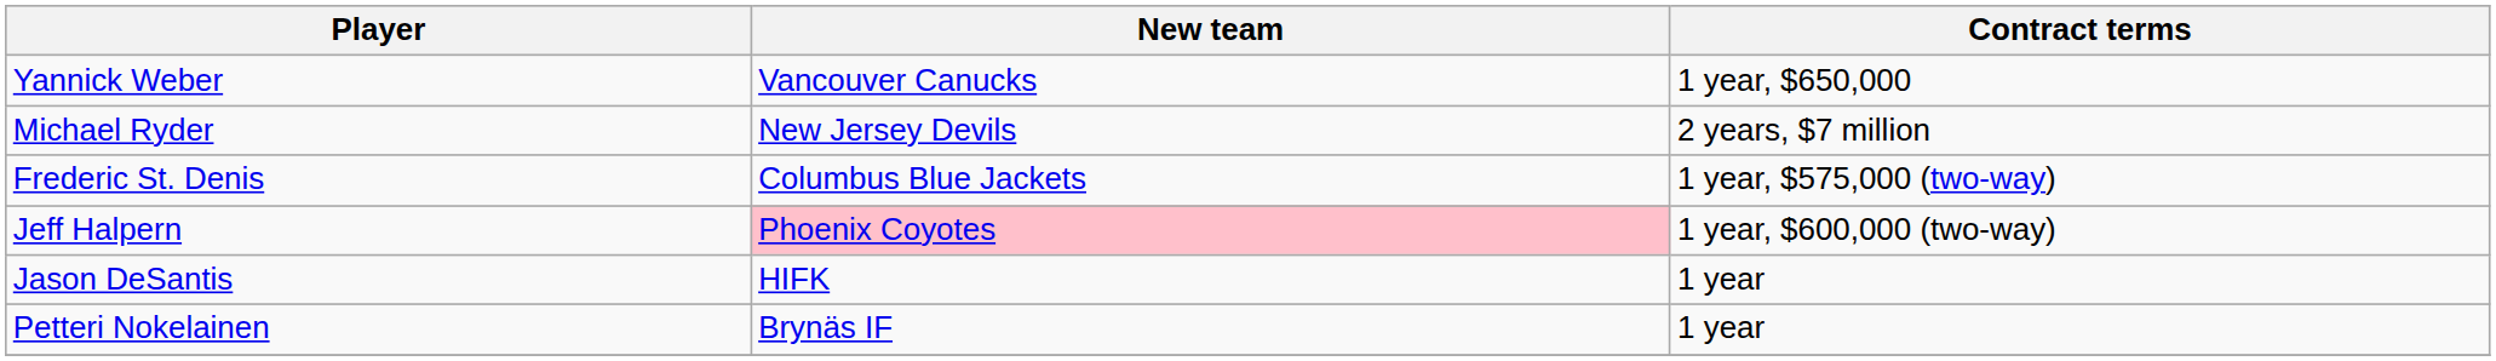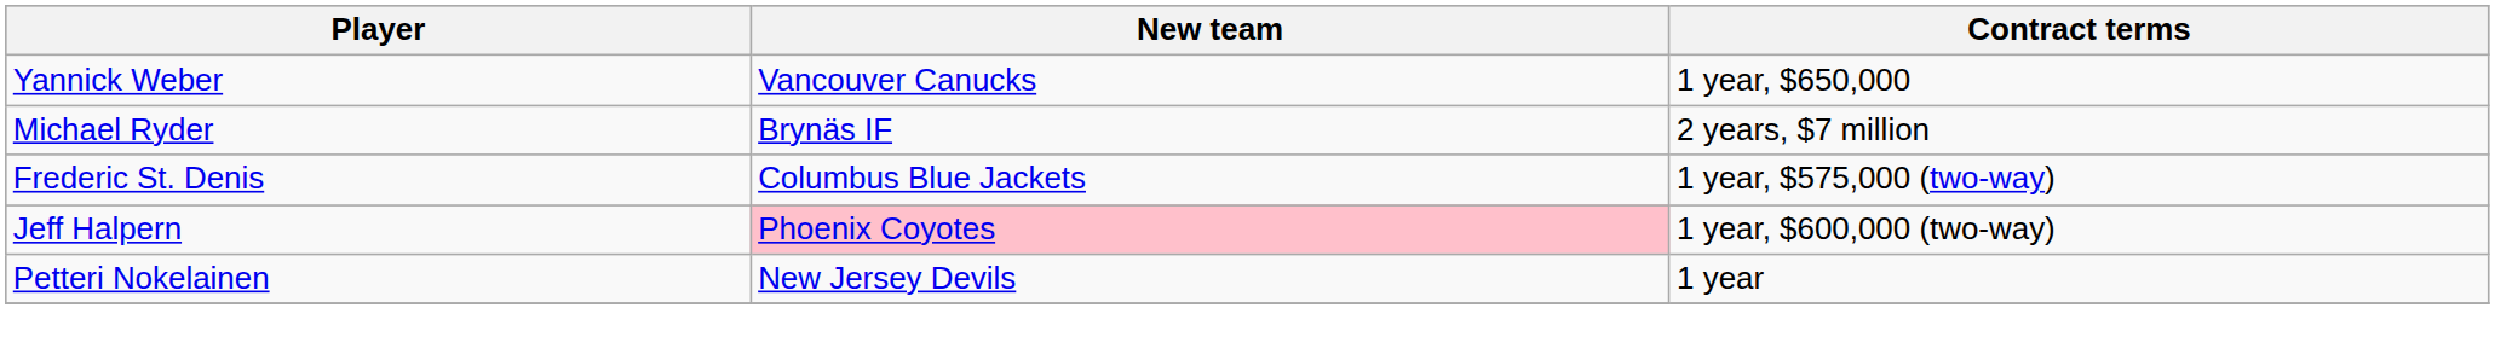Michael Ryder | New team: New Jersey Devils -> Brynäs IF
- row: Jason DeSantis | HIFK | 1 year
Petteri Nokelainen | New team: Brynäs IF -> New Jersey Devils
